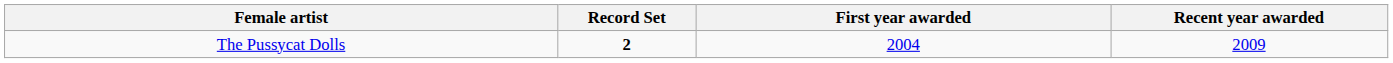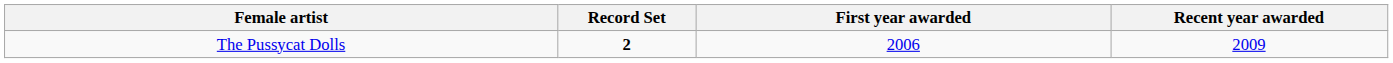The Pussycat Dolls | First year awarded: 2004 -> 2006
